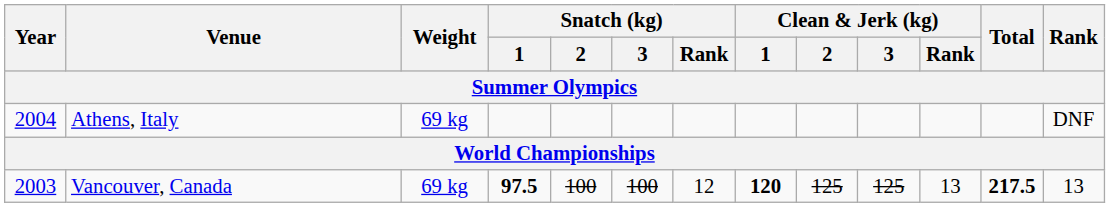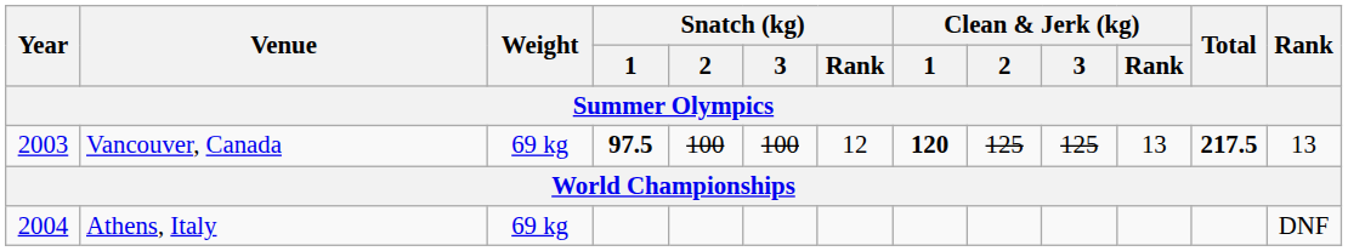rows swapped: Athens, Italy <-> Vancouver, Canada
